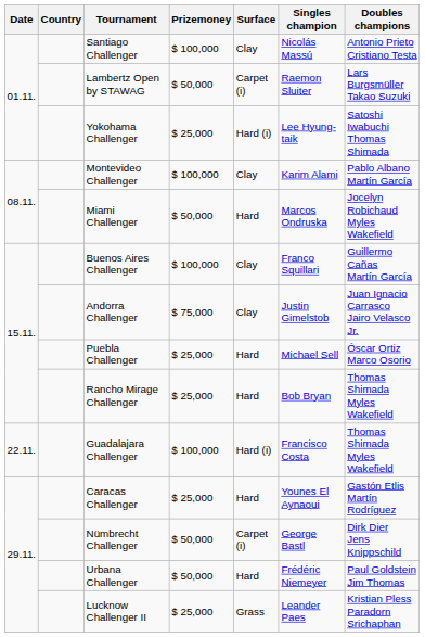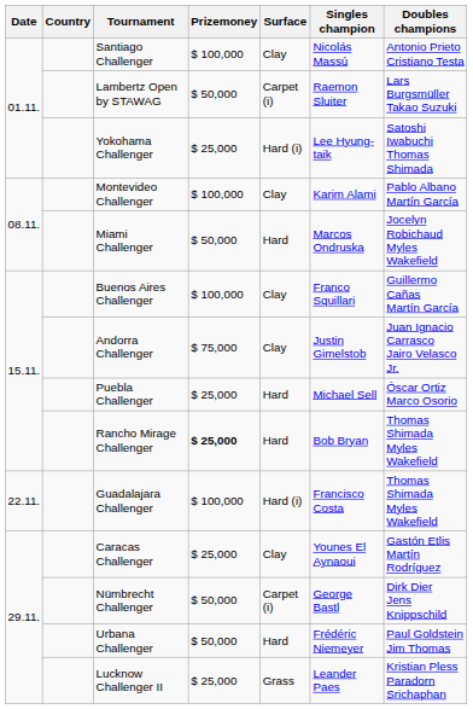Rancho Mirage Challenger | Prizemoney: normal -> bold
Caracas Challenger | Surface: Hard -> Clay
